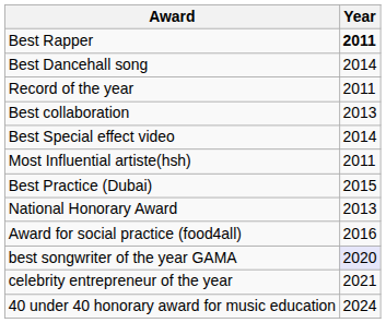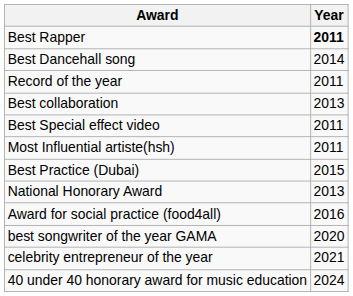Best Special effect video | Year: 2014 -> 2011
best songwriter of the year GAMA | Year: lavender background -> no background
